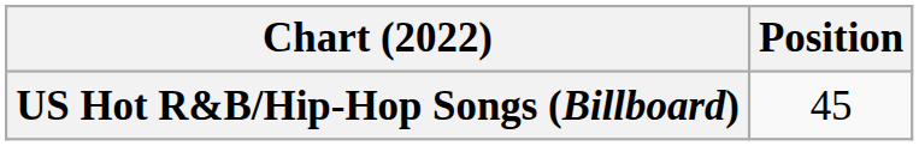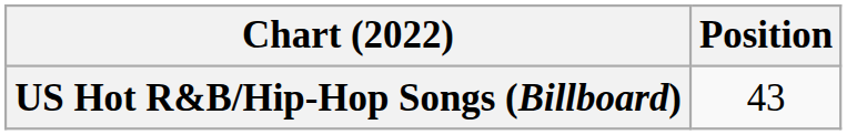US Hot R&B/Hip-Hop Songs (Billboard) | Position: 45 -> 43
